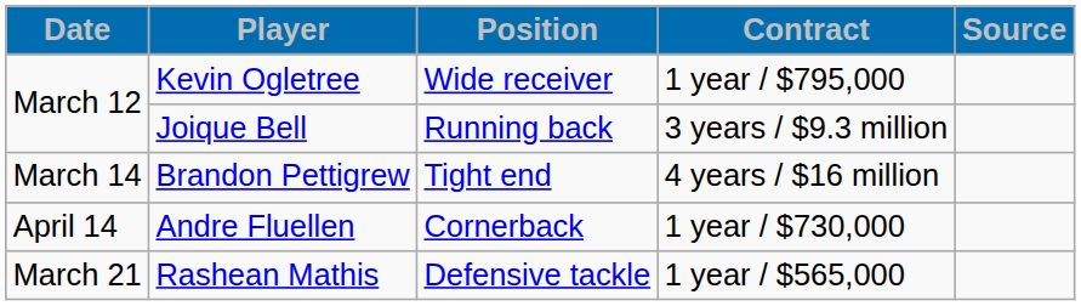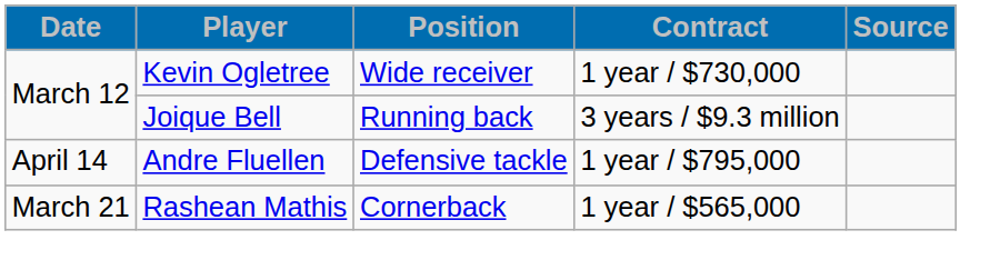Kevin Ogletree | Contract: 1 year / $795,000 -> 1 year / $730,000
- row: March 14 | Brandon Pettigrew | Tight end | 4 years / $16 million
Andre Fluellen | Position: Cornerback -> Defensive tackle
Andre Fluellen | Contract: 1 year / $730,000 -> 1 year / $795,000
Rashean Mathis | Position: Defensive tackle -> Cornerback
